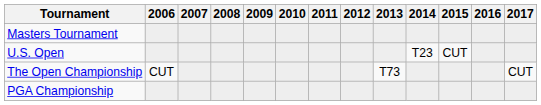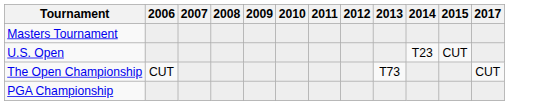- column: 2016
